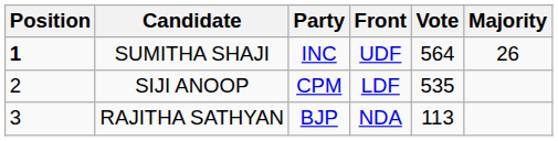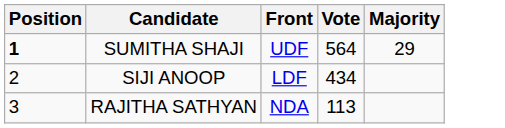- column: Party | INC | CPM | BJP
SUMITHA SHAJI | Majority: 26 -> 29
SIJI ANOOP | Vote: 535 -> 434
